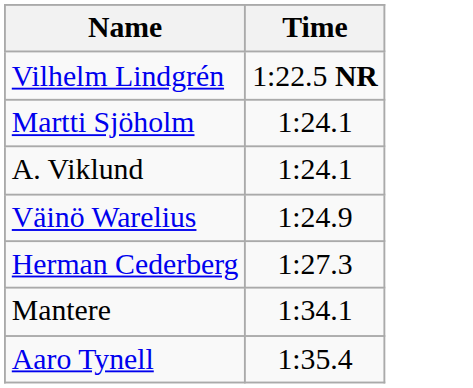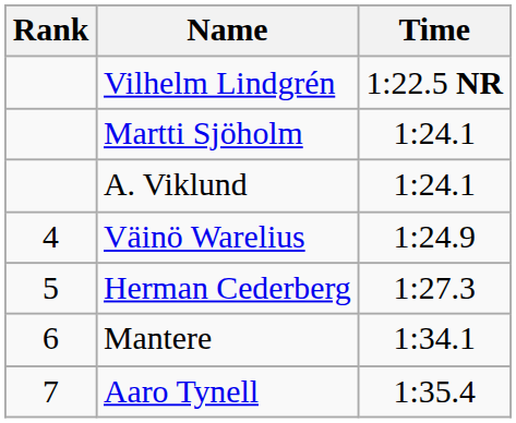+ column: Rank | 4 | 5 | 6 | 7
